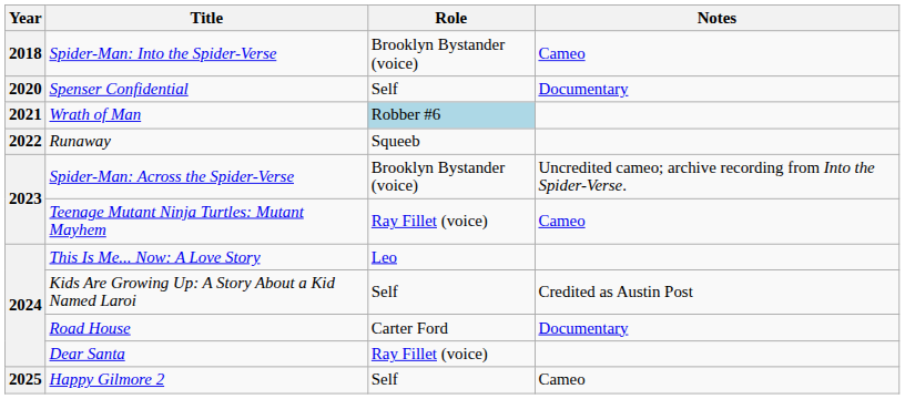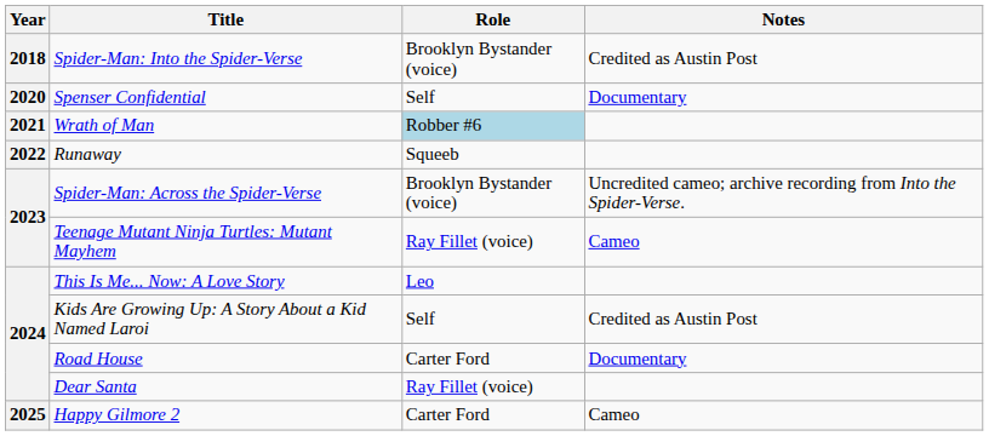Spider-Man: Into the Spider-Verse | Notes: Cameo -> Credited as Austin Post
Happy Gilmore 2 | Role: Self -> Carter Ford
